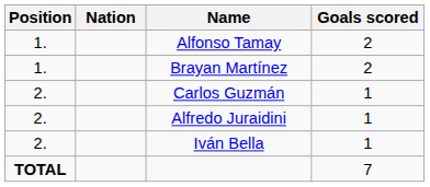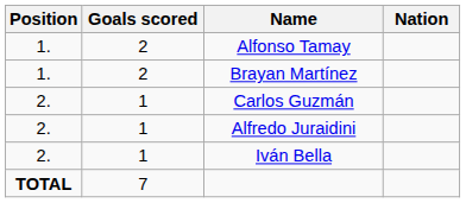columns swapped: Nation <-> Goals scored
